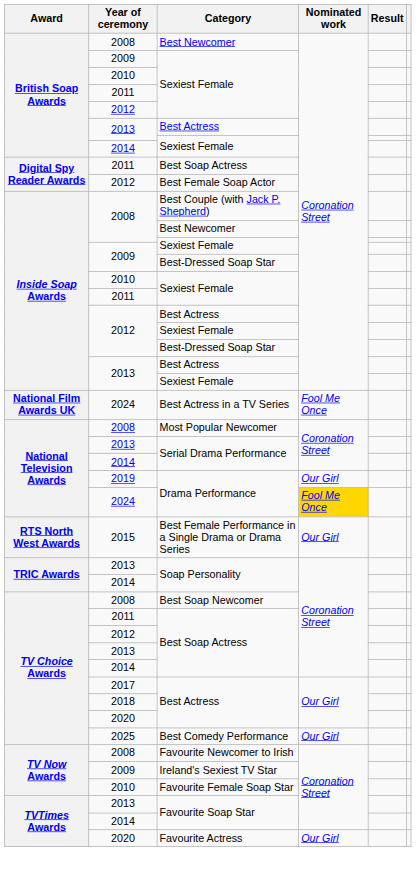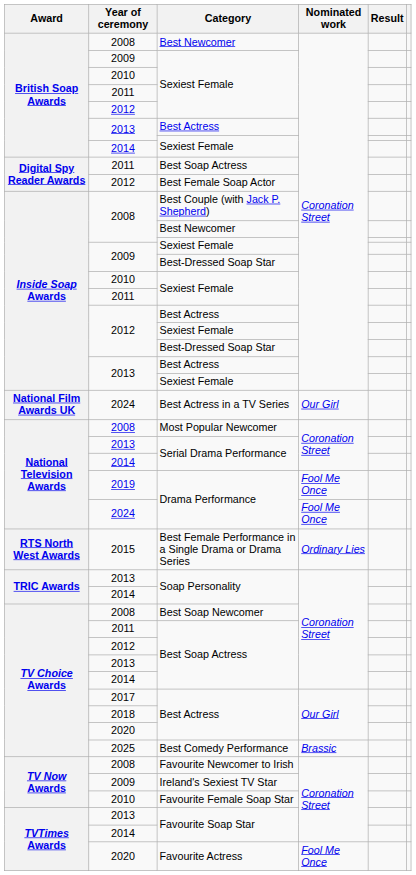Best Actress in a TV Series | Nominated work: Fool Me Once -> Our Girl
2019 / Drama Performance | Nominated work: Our Girl -> Fool Me Once
2024 / Drama Performance | Nominated work: gold background -> no background
Best Female Performance in a Single Drama or Drama Series | Nominated work: Our Girl -> Ordinary Lies
Best Comedy Performance | Nominated work: Our Girl -> Brassic
Favourite Actress | Nominated work: Our Girl -> Fool Me Once
